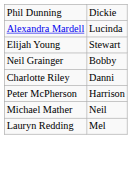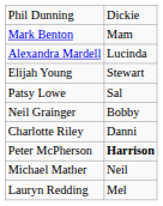+ row: Mark Benton | Mam
+ row: Patsy Lowe | Sal
Peter McPherson | column 2: normal -> bold
